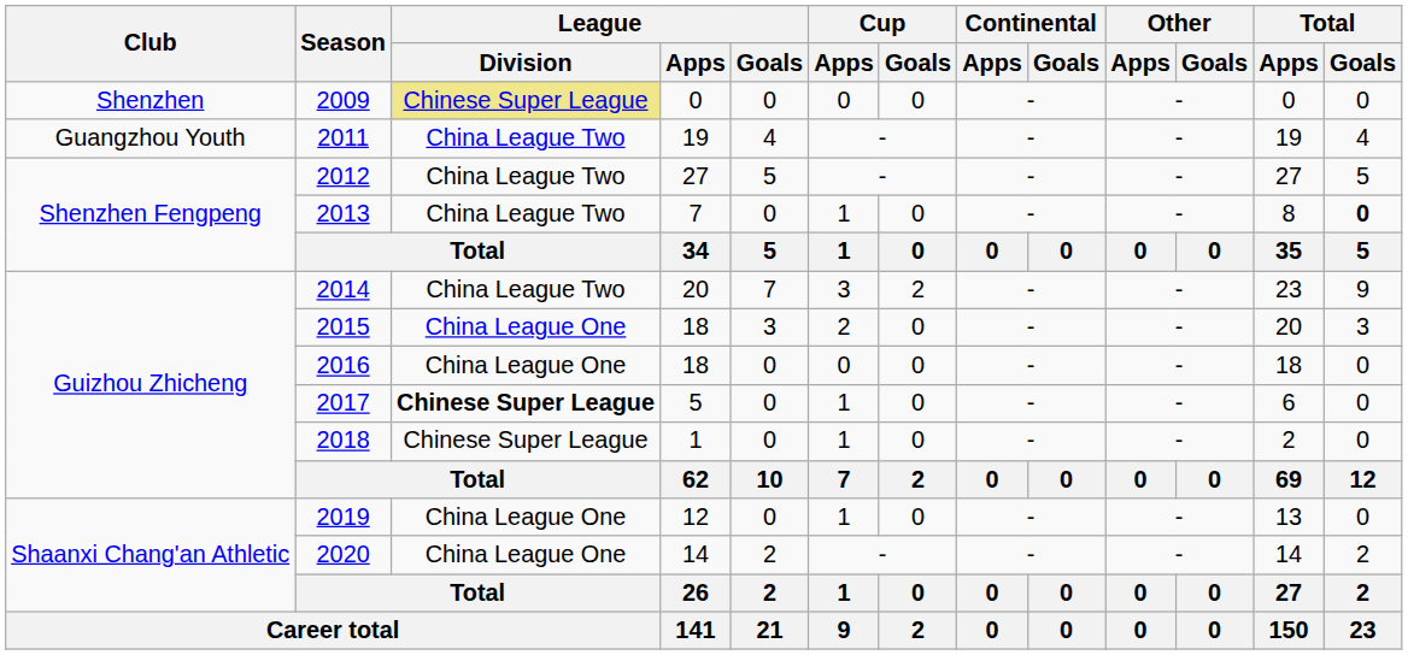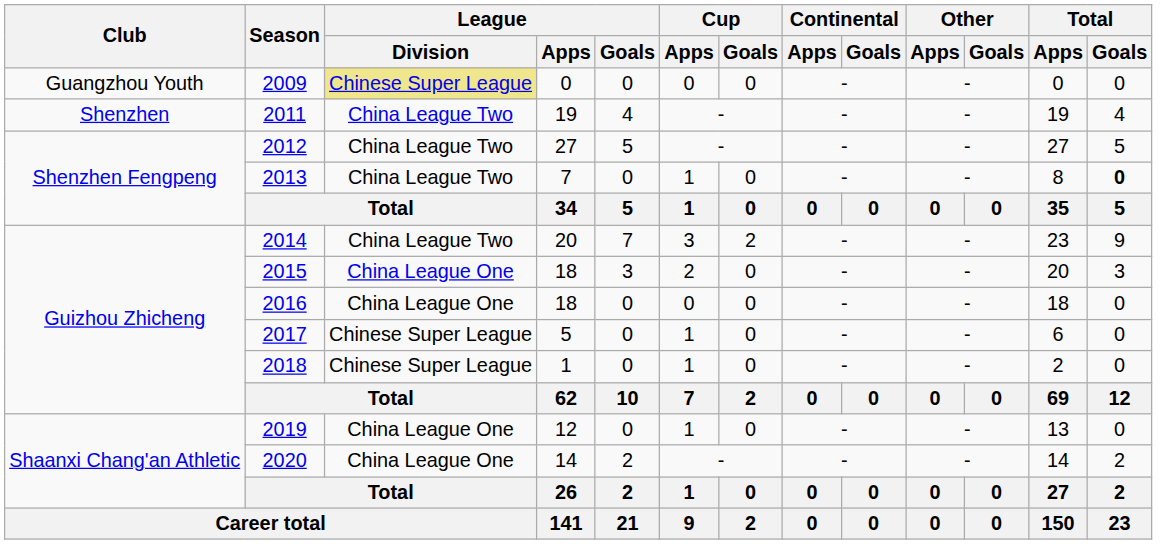2009 | Club: Shenzhen -> Guangzhou Youth
2011 | Club: Guangzhou Youth -> Shenzhen
2017 | League / Division: bold -> normal
